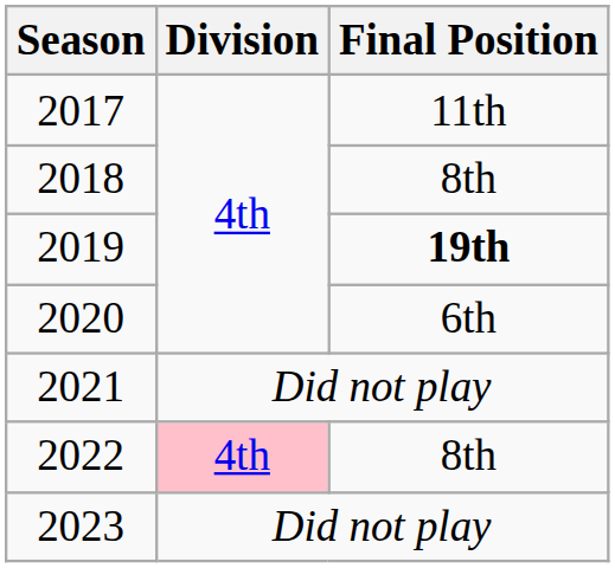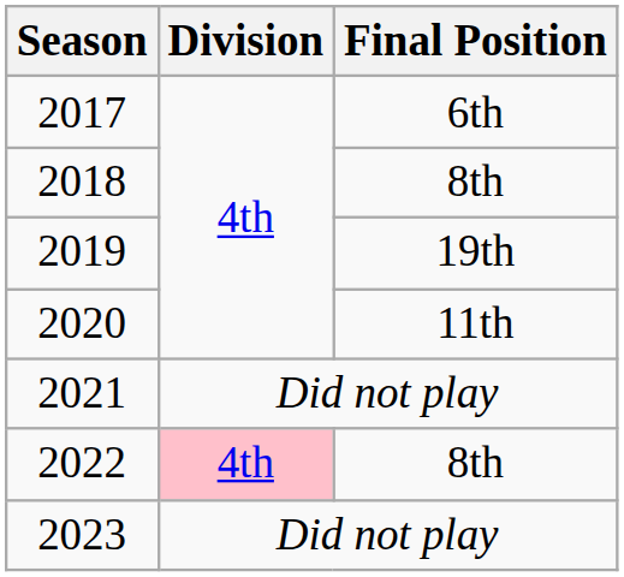2017 | Final Position: 11th -> 6th
2019 | Final Position: bold -> normal
2020 | Final Position: 6th -> 11th
